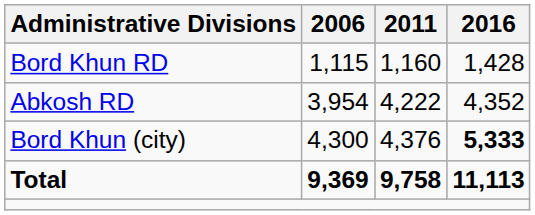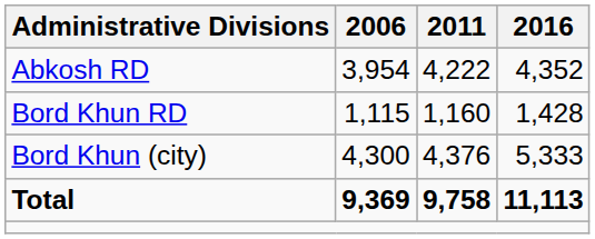rows swapped: Abkosh RD <-> Bord Khun RD
Bord Khun (city) | 2016: bold -> normal
